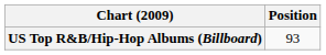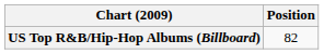US Top R&B/Hip-Hop Albums (Billboard) | Position: 93 -> 82
